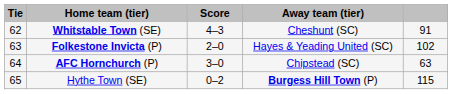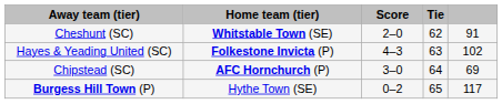columns swapped: Tie <-> Away team (tier)
Whitstable Town (SE) | Score: 4–3 -> 2–0
Folkestone Invicta (P) | Score: 2–0 -> 4–3
AFC Hornchurch (P) | column 5: 63 -> 69
Hythe Town (SE) | column 5: 115 -> 117
